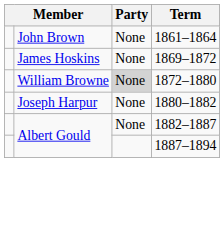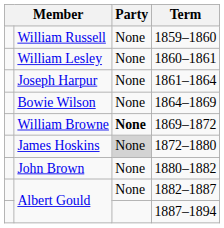+ row: William Russell | None | 1859–1860
+ row: William Lesley | None | 1860–1861
1861–1864 | column 2: John Brown -> Joseph Harpur
+ row: Bowie Wilson | None | 1864–1869
1869–1872 | column 2: James Hoskins -> William Browne
1869–1872 | Party: normal -> bold
1872–1880 | column 2: William Browne -> James Hoskins
1880–1882 | column 2: Joseph Harpur -> John Brown
